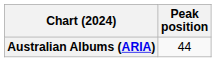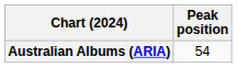Australian Albums (ARIA) | Peak position: 44 -> 54
